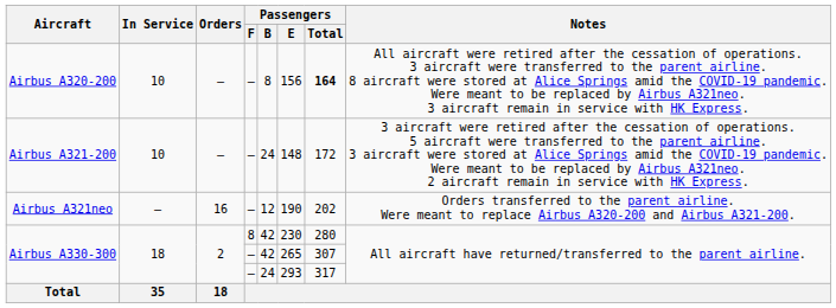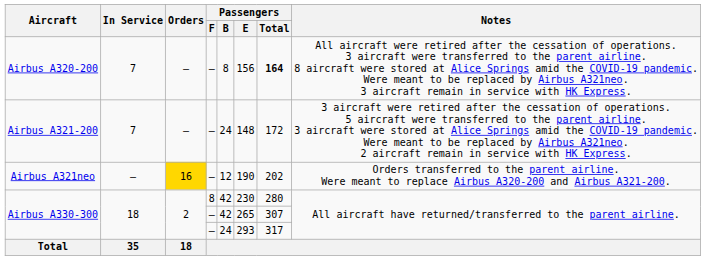Airbus A320-200 | In Service: 10 -> 7
Airbus A321-200 | In Service: 10 -> 7
Airbus A321neo | Orders: no background -> gold background
